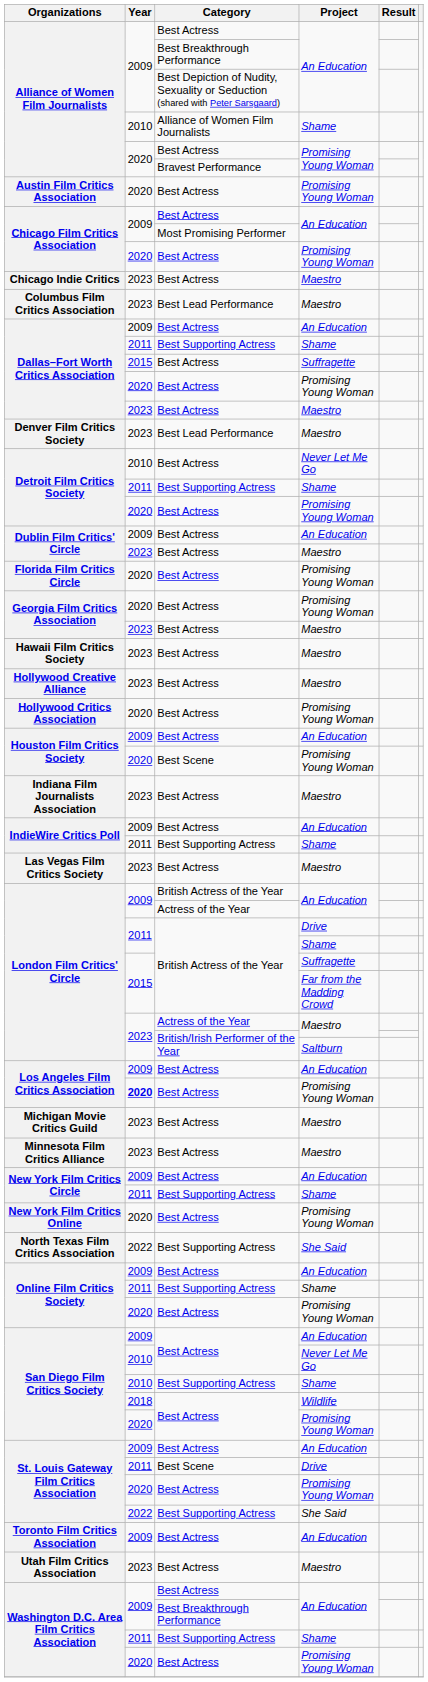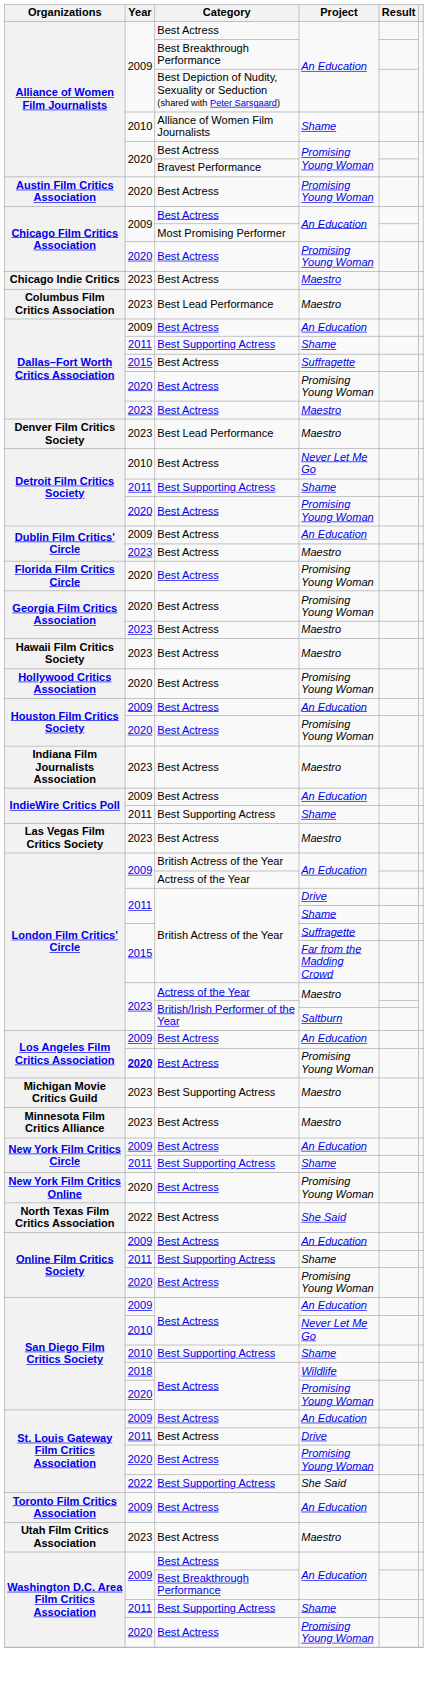- row: Hollywood Creative Alliance | 2023 | Best Actress | Maestro
Houston Film Critics Society / Promising Young Woman | Category: Best Scene -> Best Actress
Michigan Movie Critics Guild | Category: Best Actress -> Best Supporting Actress
North Texas Film Critics Association | Category: Best Supporting Actress -> Best Actress
St. Louis Gateway Film Critics Association / Drive | Category: Best Scene -> Best Actress
